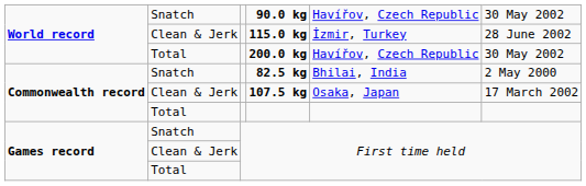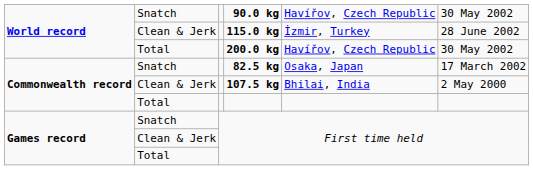82.5 kg | column 5: Bhilai, India -> Osaka, Japan
82.5 kg | column 6: 2 May 2000 -> 17 March 2002
107.5 kg | column 5: Osaka, Japan -> Bhilai, India
107.5 kg | column 6: 17 March 2002 -> 2 May 2000
